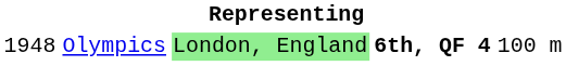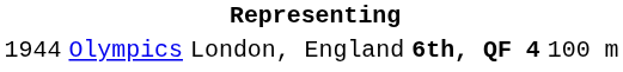Olympics | column 1: 1948 -> 1944
Olympics | column 3: lightgreen background -> no background
